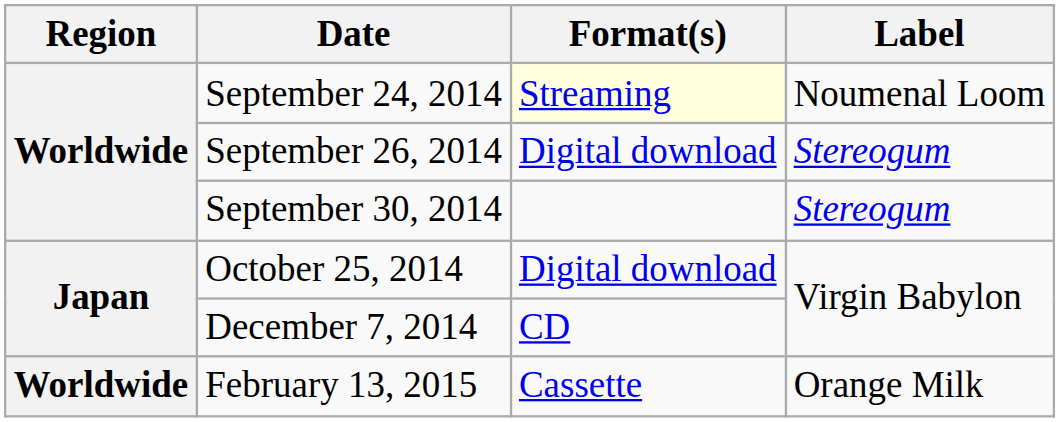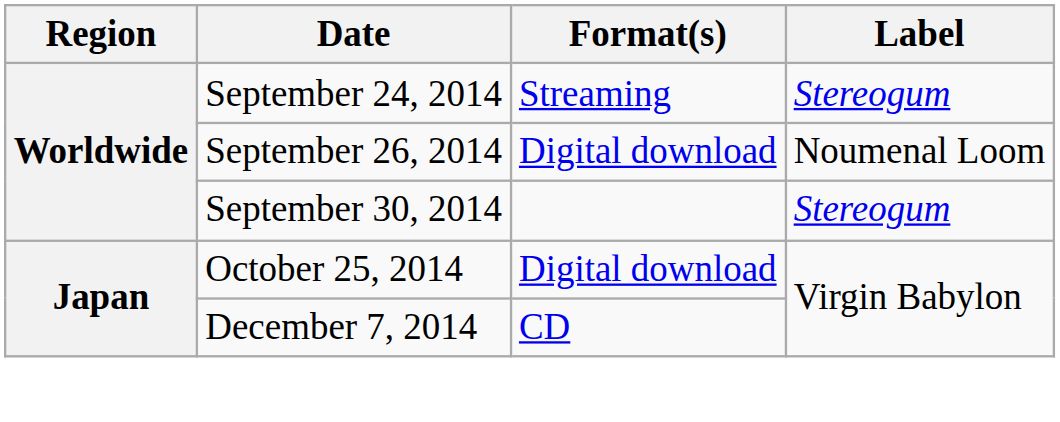September 24, 2014 | Format(s): lightyellow background -> no background
September 24, 2014 | Label: Noumenal Loom -> Stereogum
September 26, 2014 | Label: Stereogum -> Noumenal Loom
- row: Worldwide | February 13, 2015 | Cassette | Orange Milk
